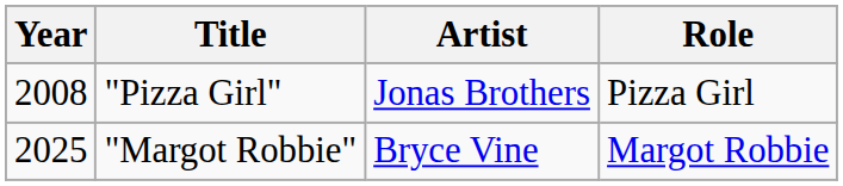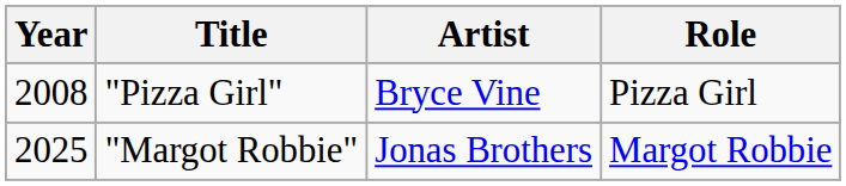"Pizza Girl" | Artist: Jonas Brothers -> Bryce Vine
"Margot Robbie" | Artist: Bryce Vine -> Jonas Brothers
